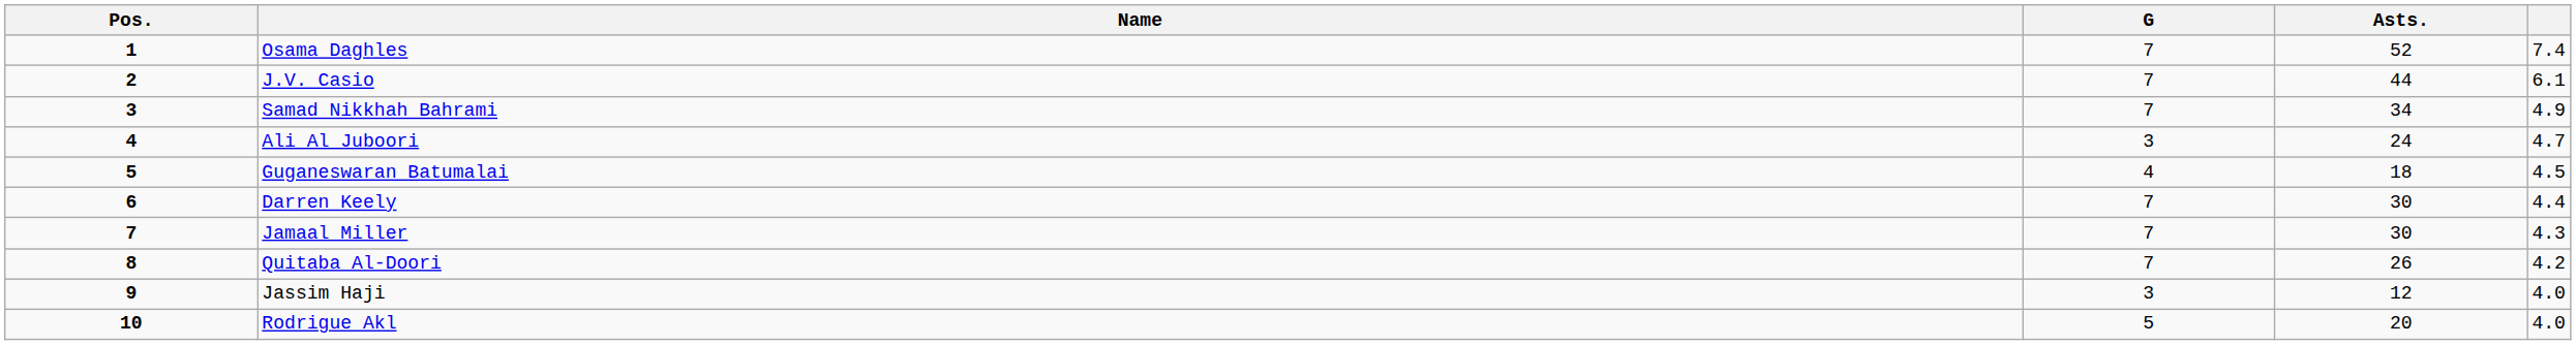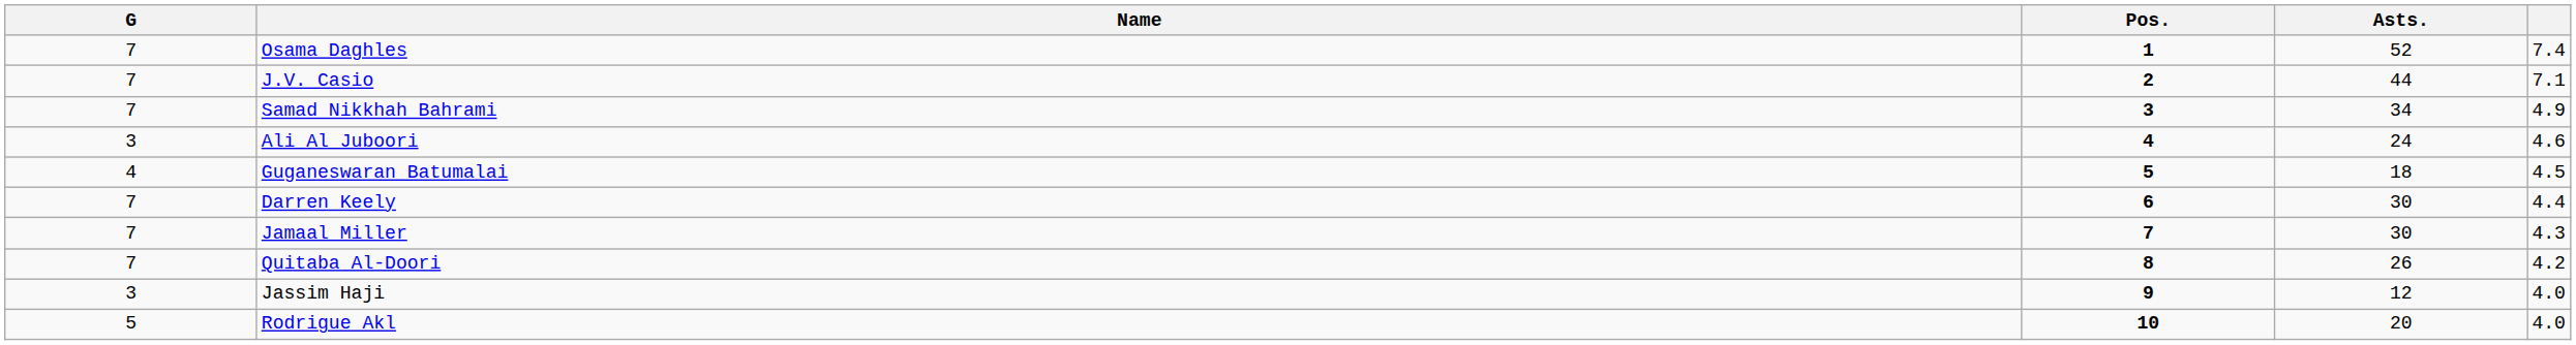columns swapped: Pos. <-> G
J.V. Casio | column 5: 6.1 -> 7.1
Ali Al Juboori | column 5: 4.7 -> 4.6
